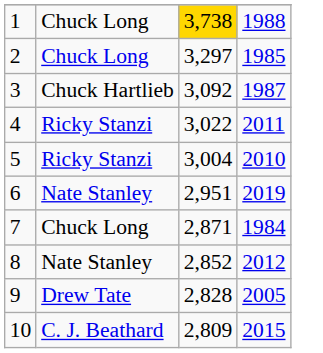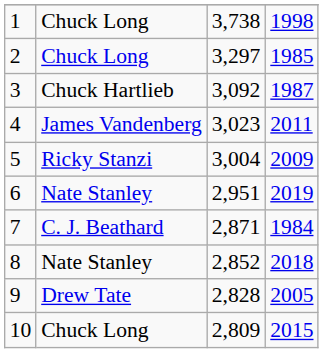1 | column 3: gold background -> no background
1 | column 4: 1988 -> 1998
4 | column 2: Ricky Stanzi -> James Vandenberg
4 | column 3: 3,022 -> 3,023
5 | column 4: 2010 -> 2009
7 | column 2: Chuck Long -> C. J. Beathard
8 | column 4: 2012 -> 2018
10 | column 2: C. J. Beathard -> Chuck Long
